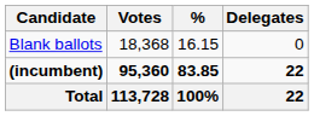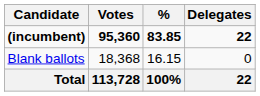rows swapped: (incumbent) <-> Blank ballots
